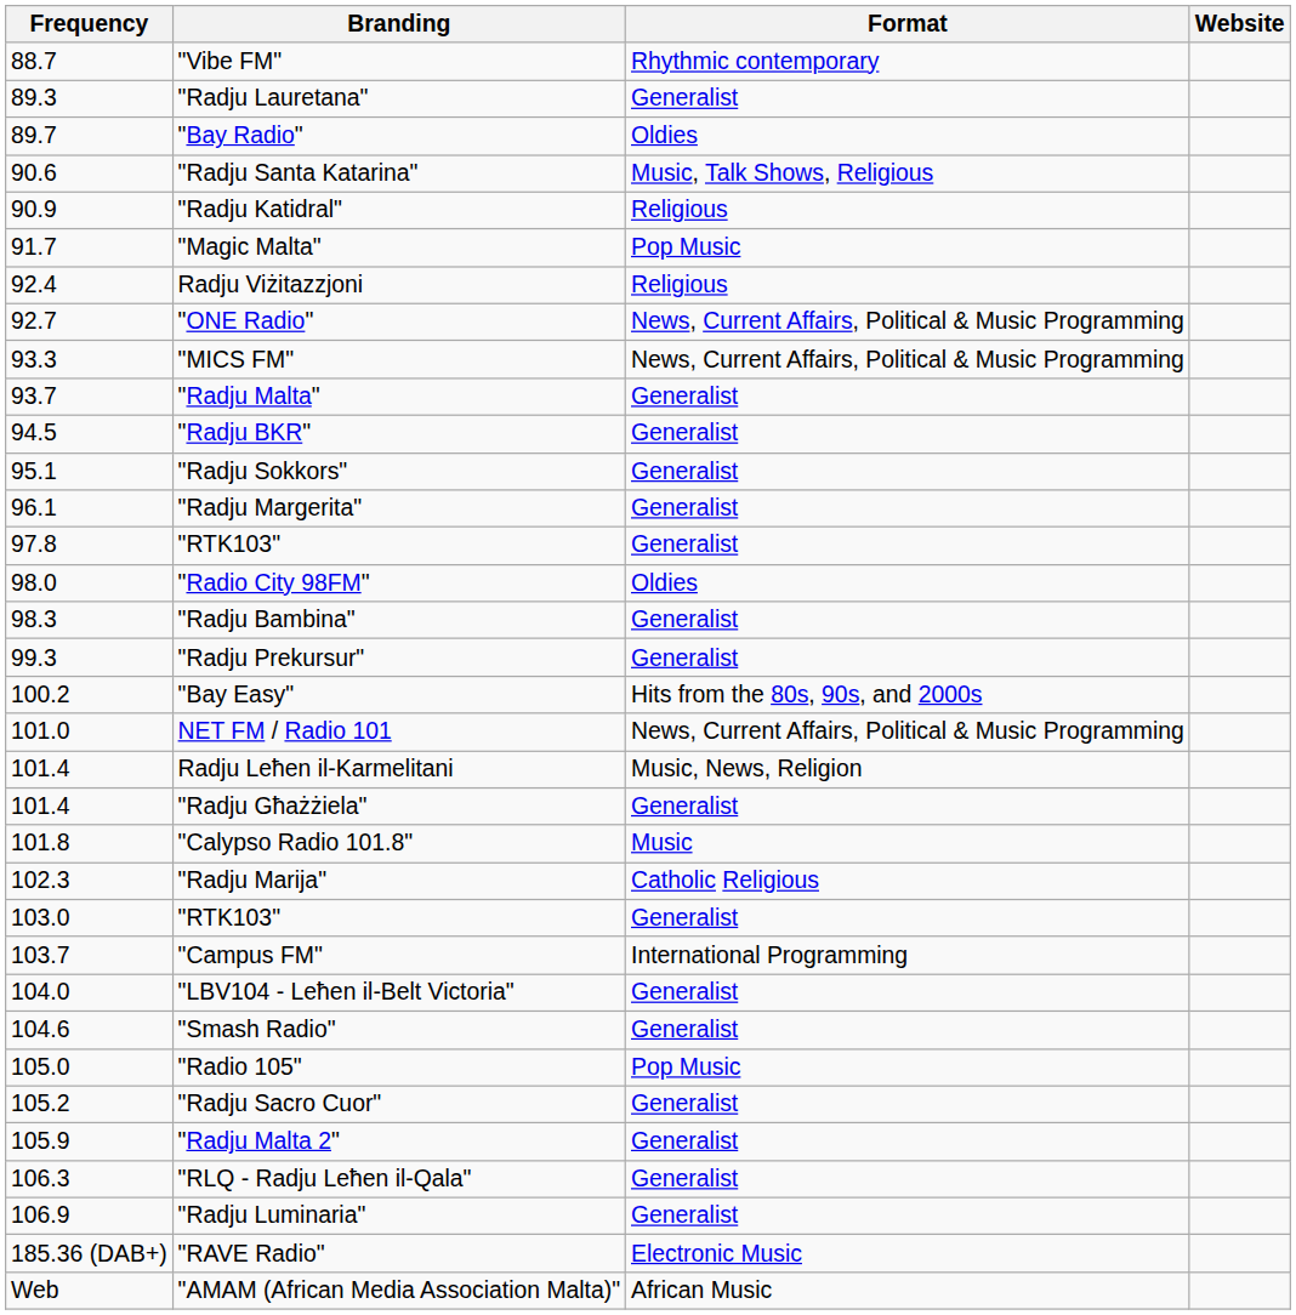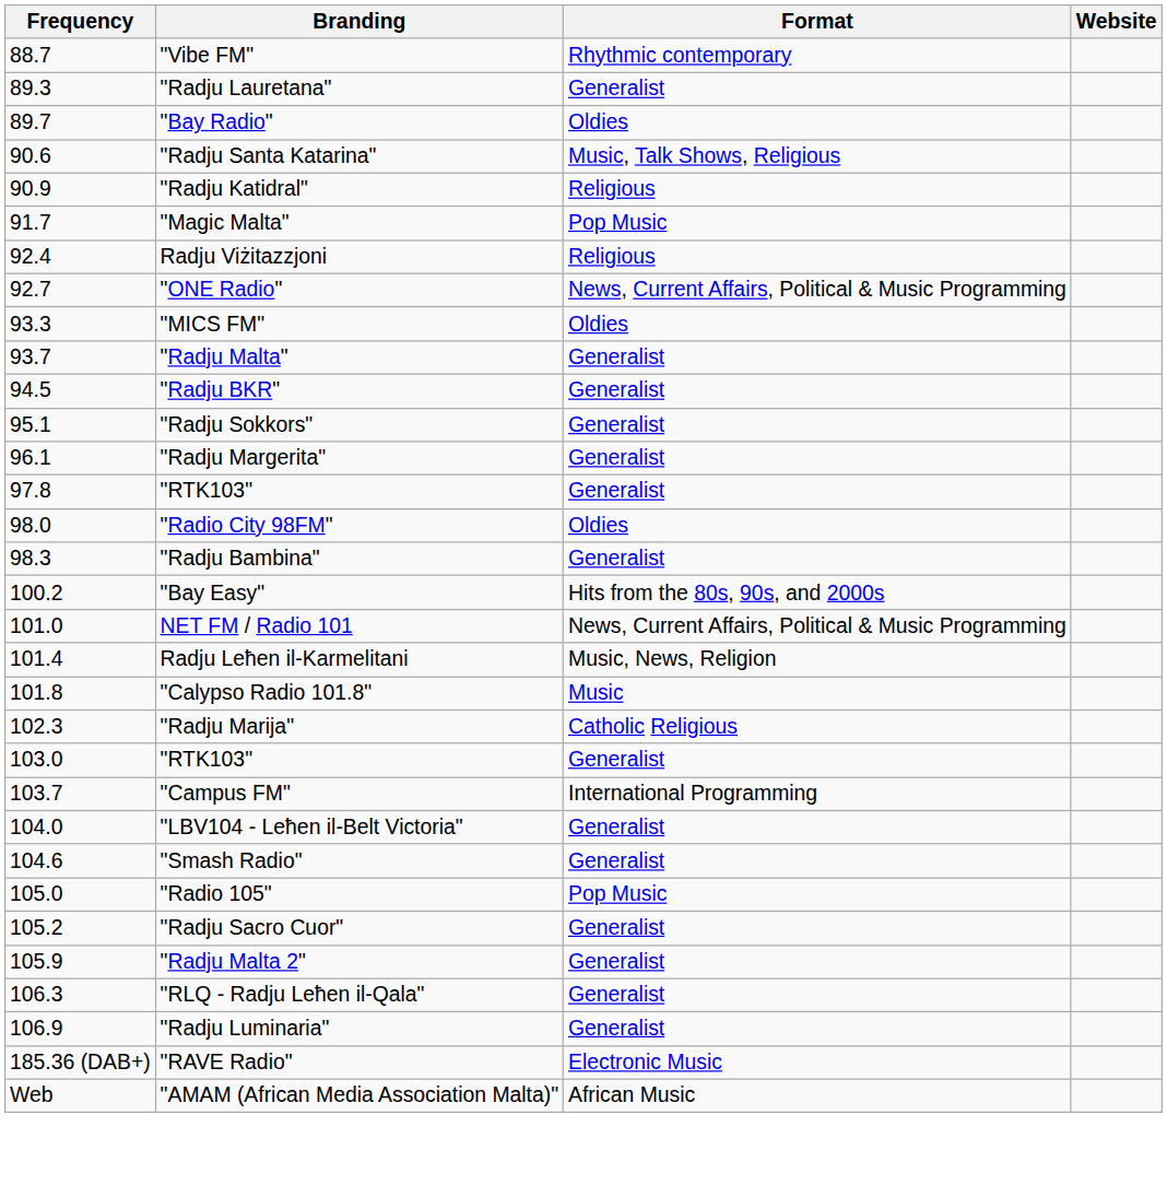"MICS FM" | Format: News, Current Affairs, Political & Music Programming -> Oldies
- row: 99.3 | "Radju Prekursur" | Generalist
- row: 101.4 | "Radju Għażżiela" | Generalist
